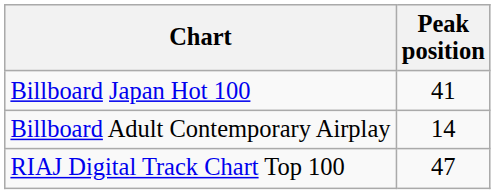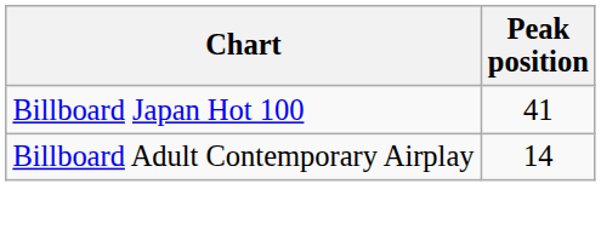- row: RIAJ Digital Track Chart Top 100 | 47
